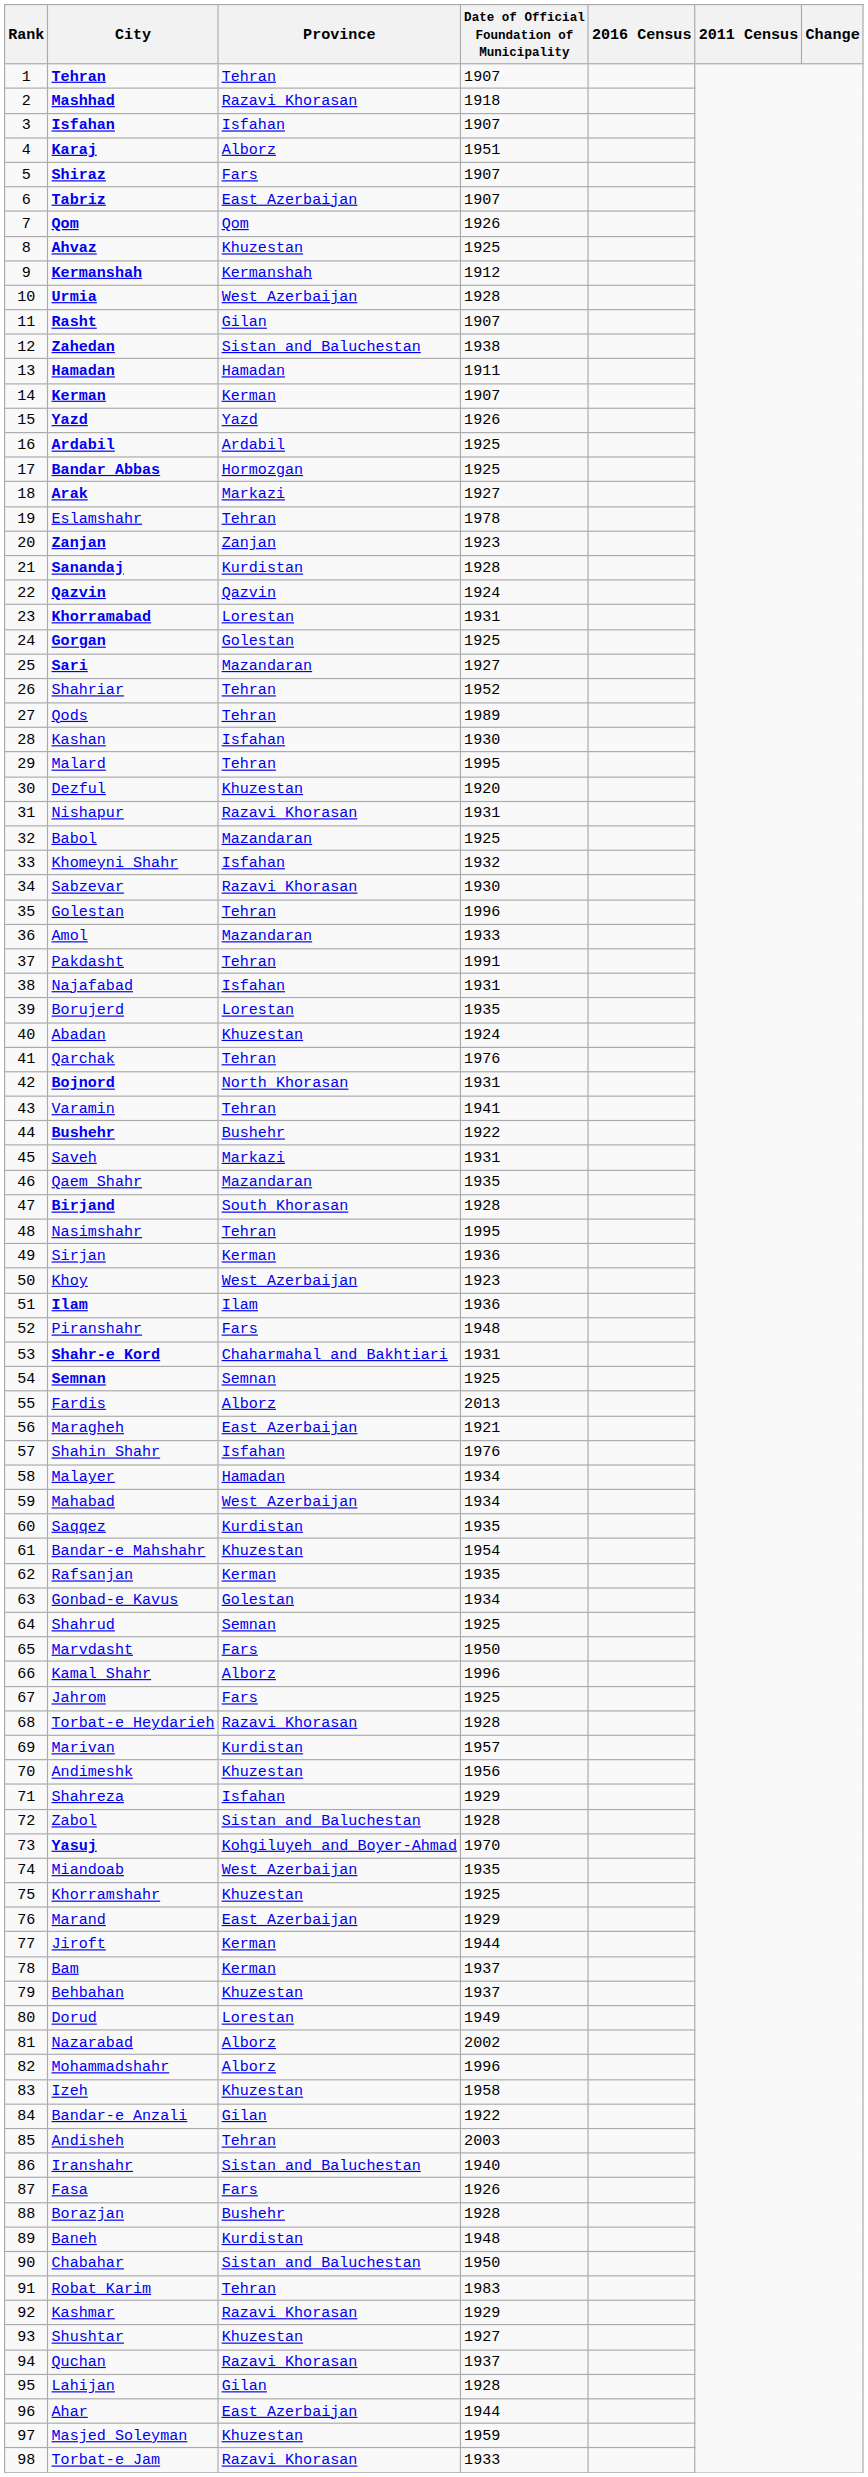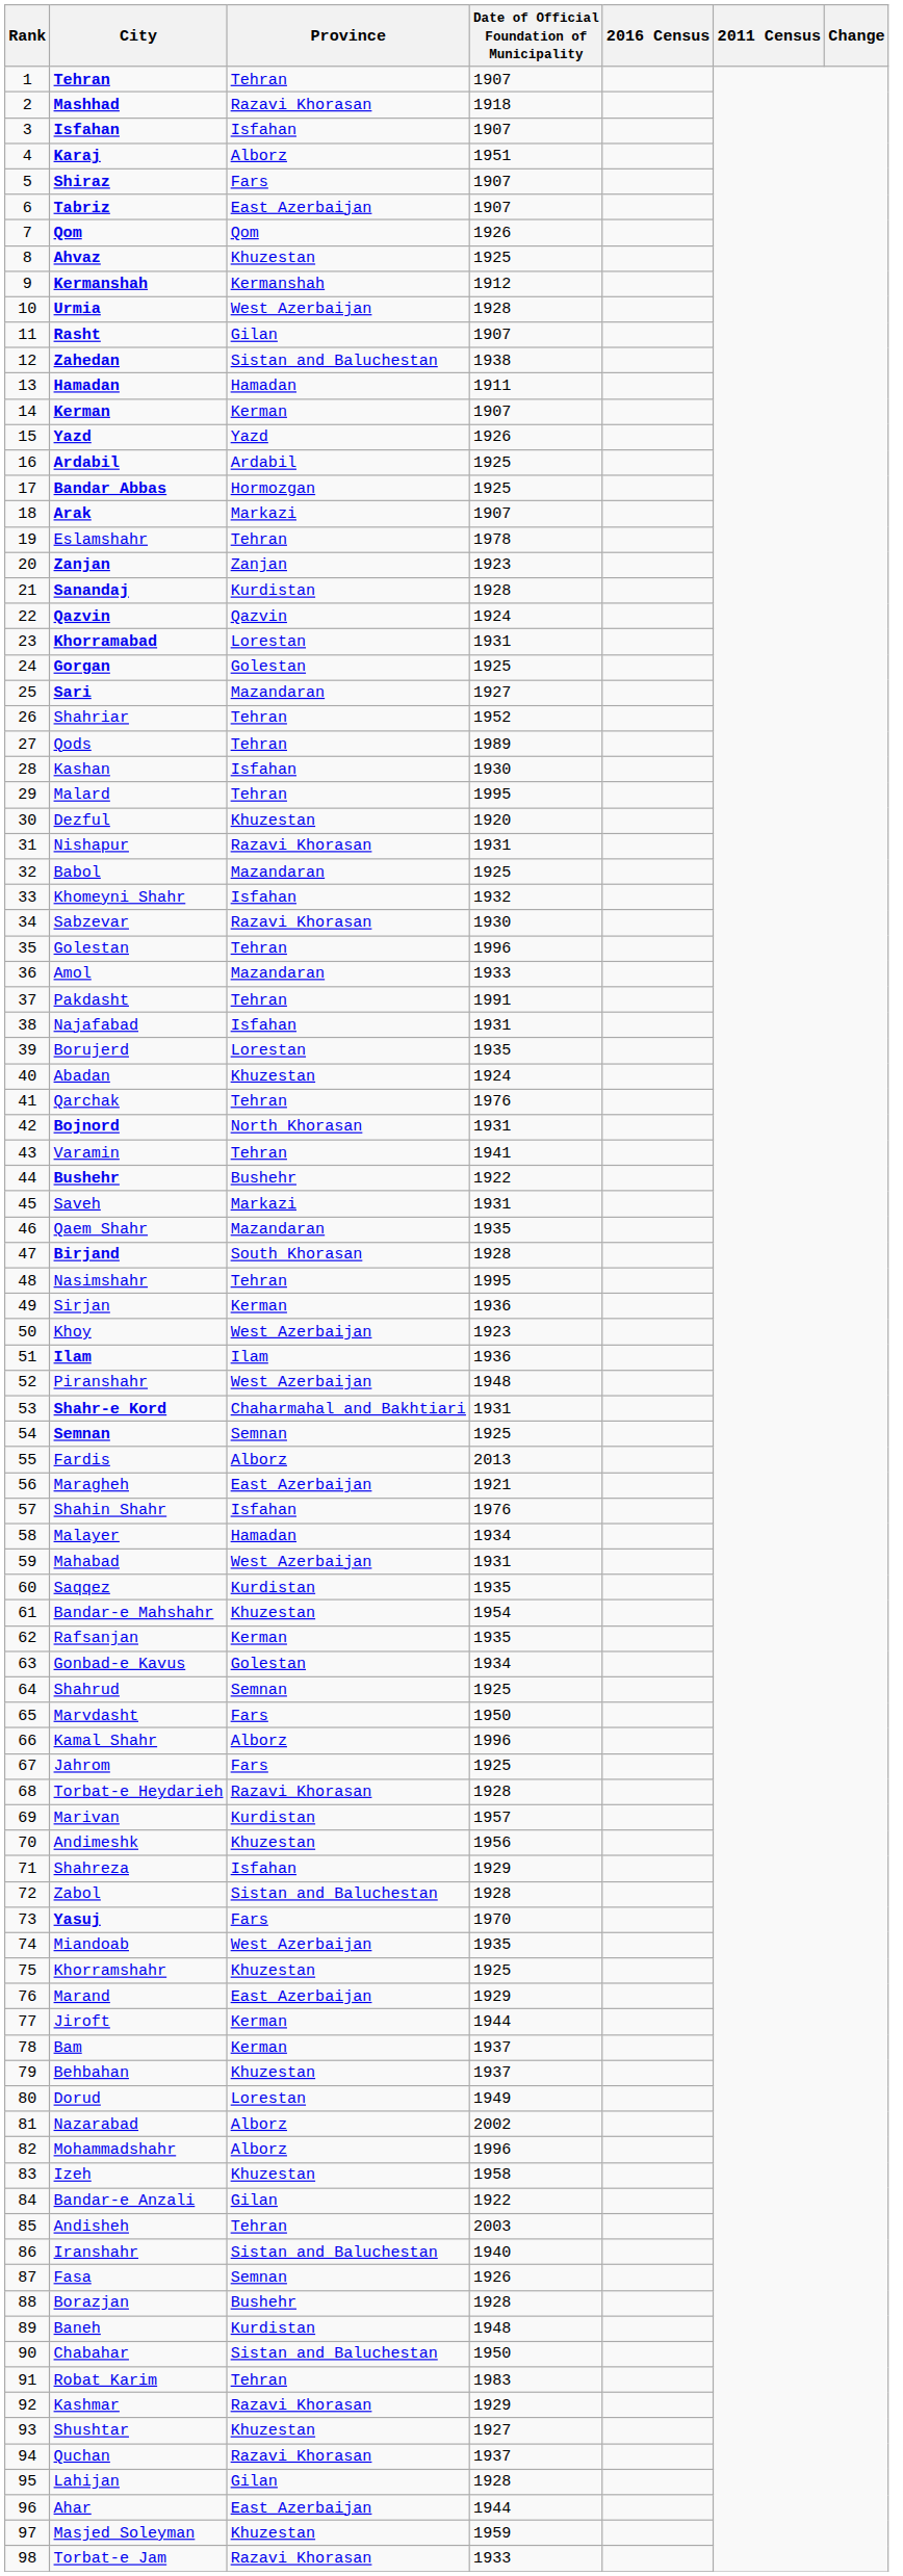Arak | Date of Official Foundation of Municipality: 1927 -> 1907
Piranshahr | Province: Fars -> West Azerbaijan
Mahabad | Date of Official Foundation of Municipality: 1934 -> 1931
Yasuj | Province: Kohgiluyeh and Boyer-Ahmad -> Fars
Fasa | Province: Fars -> Semnan
